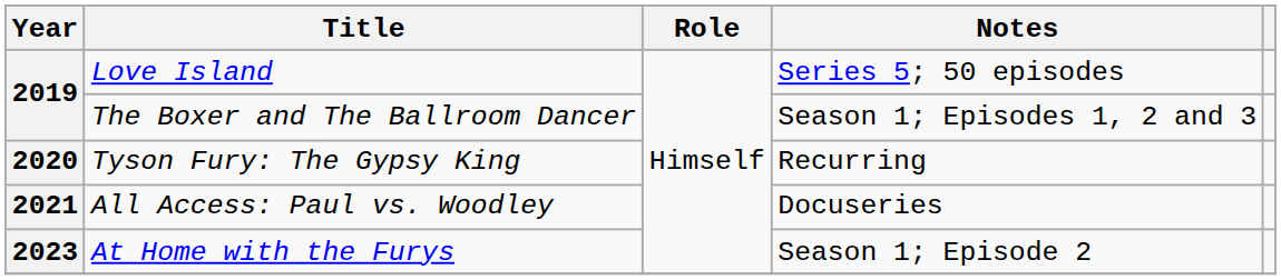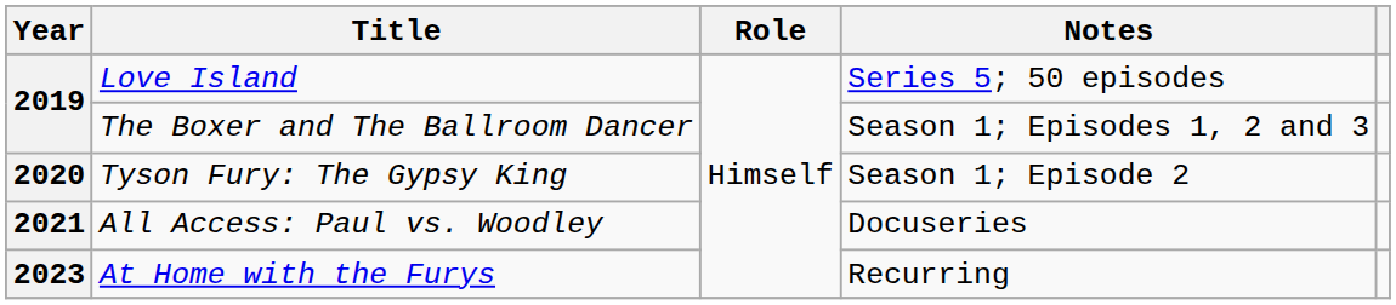Tyson Fury: The Gypsy King | Notes: Recurring -> Season 1; Episode 2
At Home with the Furys | Notes: Season 1; Episode 2 -> Recurring
